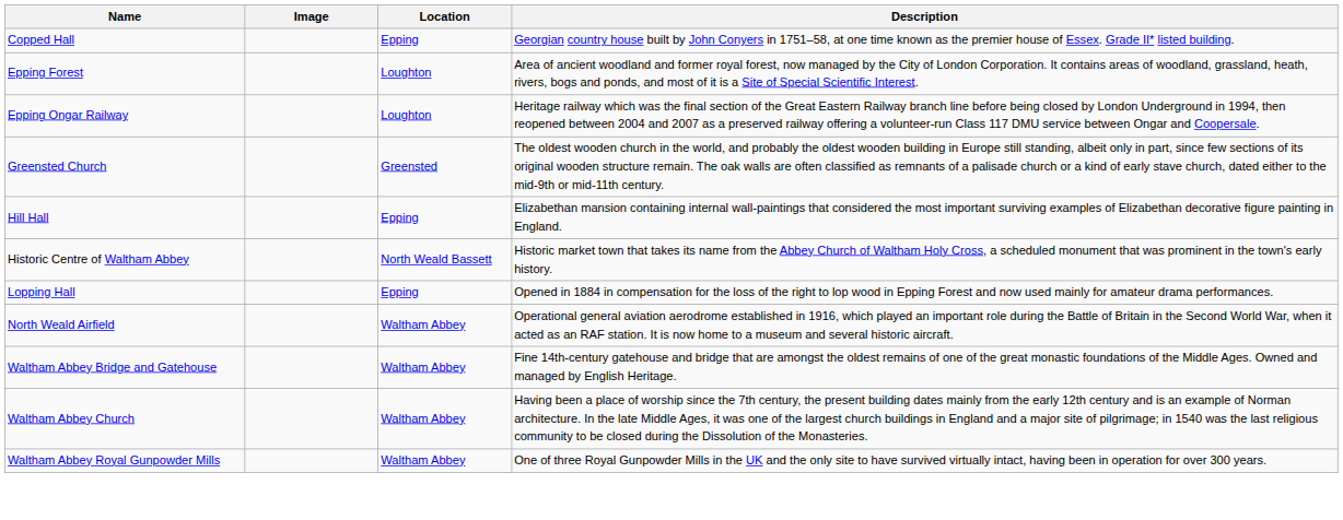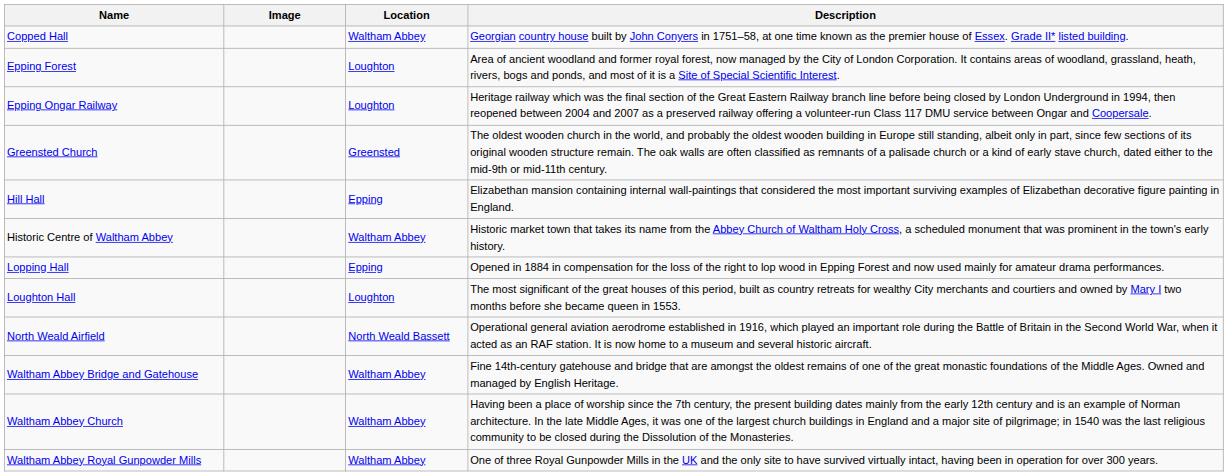Copped Hall | Location: Epping -> Waltham Abbey
Historic Centre of Waltham Abbey | Location: North Weald Bassett -> Waltham Abbey
+ row: Loughton Hall | Loughton | The most significant of the great houses of this period, built as country retreats for wealthy City merchants and courtiers and owned by Mary I two months before she became queen in 1553.
North Weald Airfield | Location: Waltham Abbey -> North Weald Bassett
